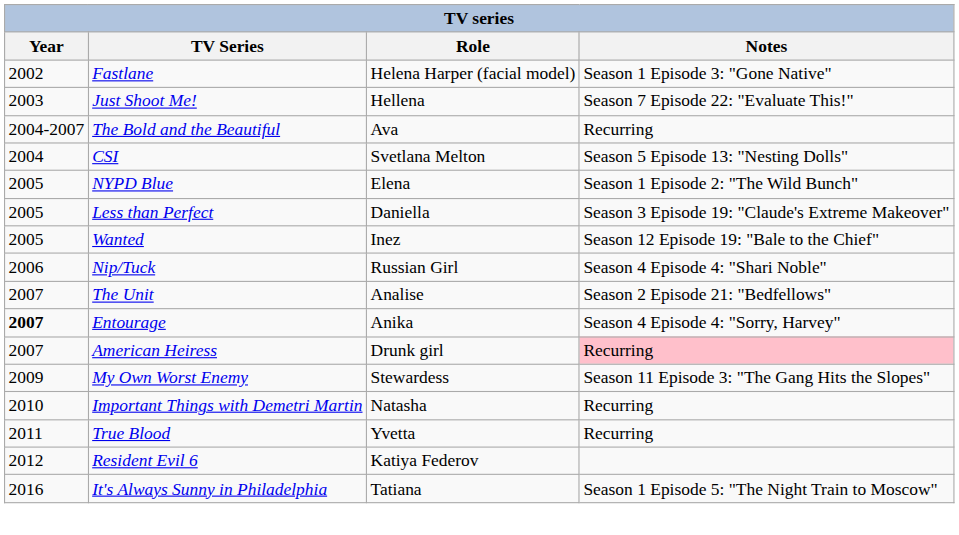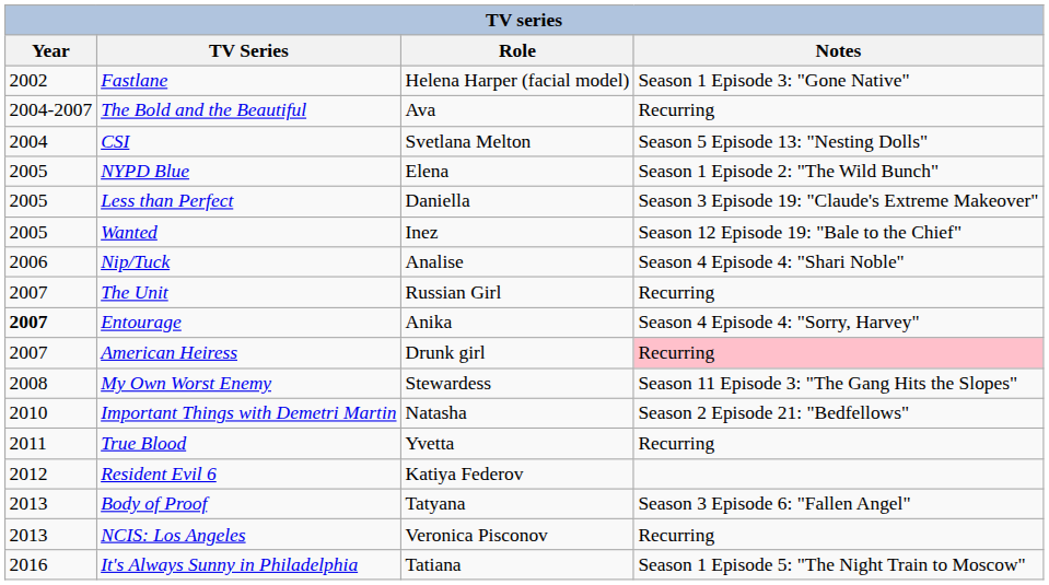- row: 2003 | Just Shoot Me! | Hellena | Season 7 Episode 22: "Evaluate This!"
Nip/Tuck | Role: Russian Girl -> Analise
The Unit | Role: Analise -> Russian Girl
The Unit | Notes: Season 2 Episode 21: "Bedfellows" -> Recurring
My Own Worst Enemy | Year: 2009 -> 2008
Important Things with Demetri Martin | Notes: Recurring -> Season 2 Episode 21: "Bedfellows"
+ row: 2013 | Body of Proof | Tatyana | Season 3 Episode 6: "Fallen Angel"
+ row: 2013 | NCIS: Los Angeles | Veronica Pisconov | Recurring
